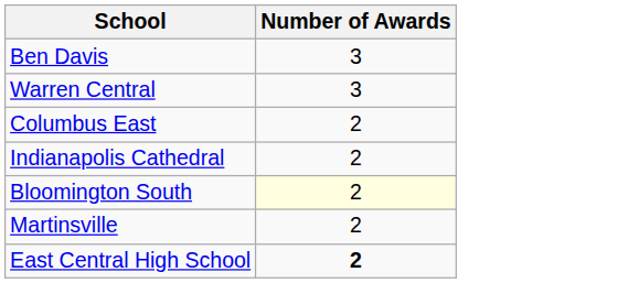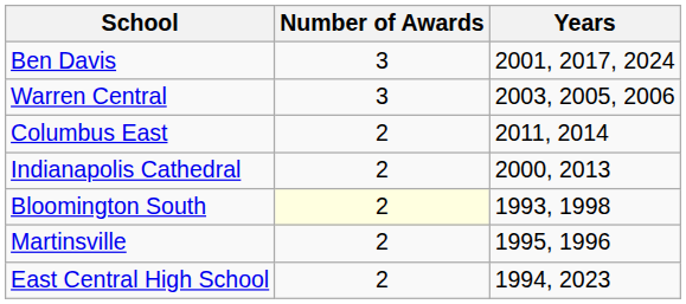+ column: Years | 2001, 2017, 2024 | 2003, 2005, 2006 | 2011, 2014 | 2000, 2013 | 1993, 1998 | 1995, 1996 | 1994, 2023
East Central High School | Number of Awards: bold -> normal
